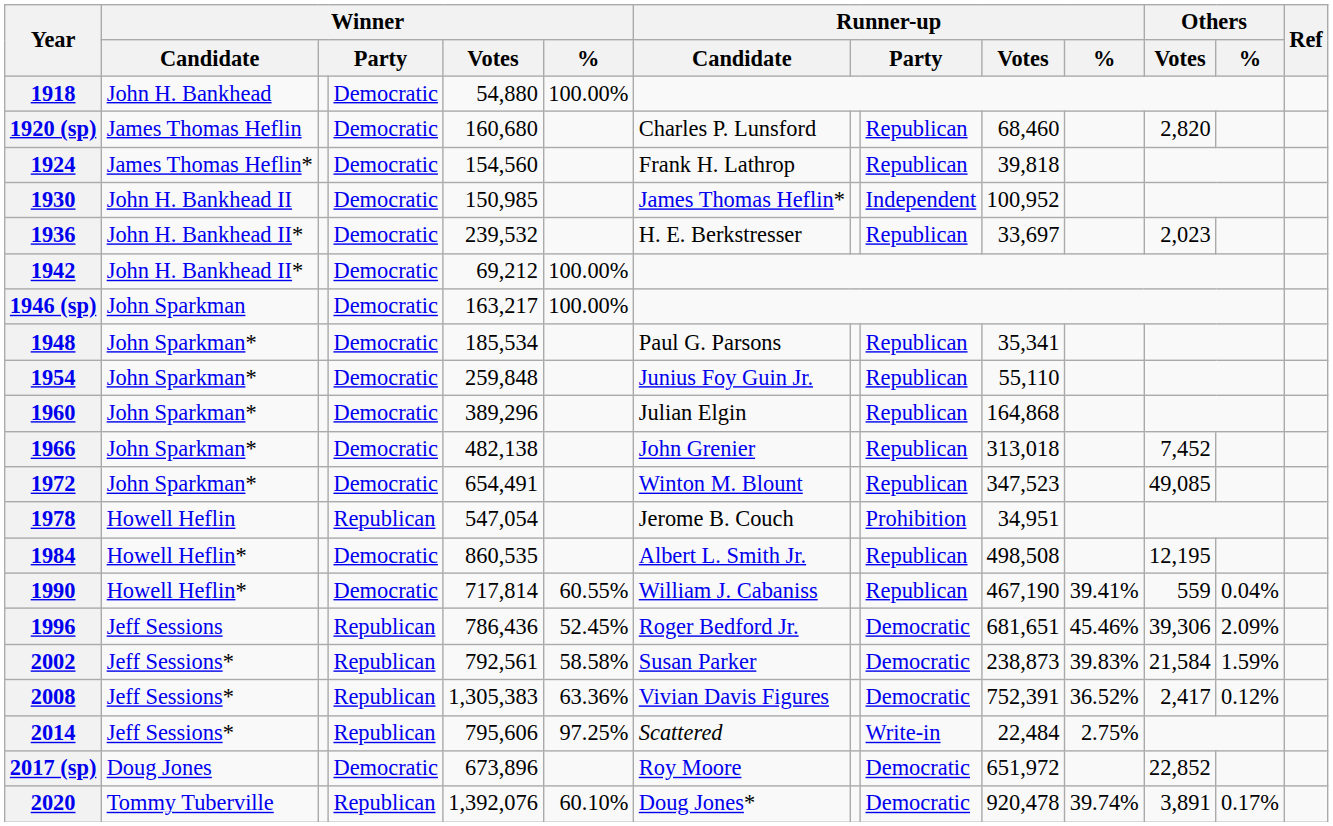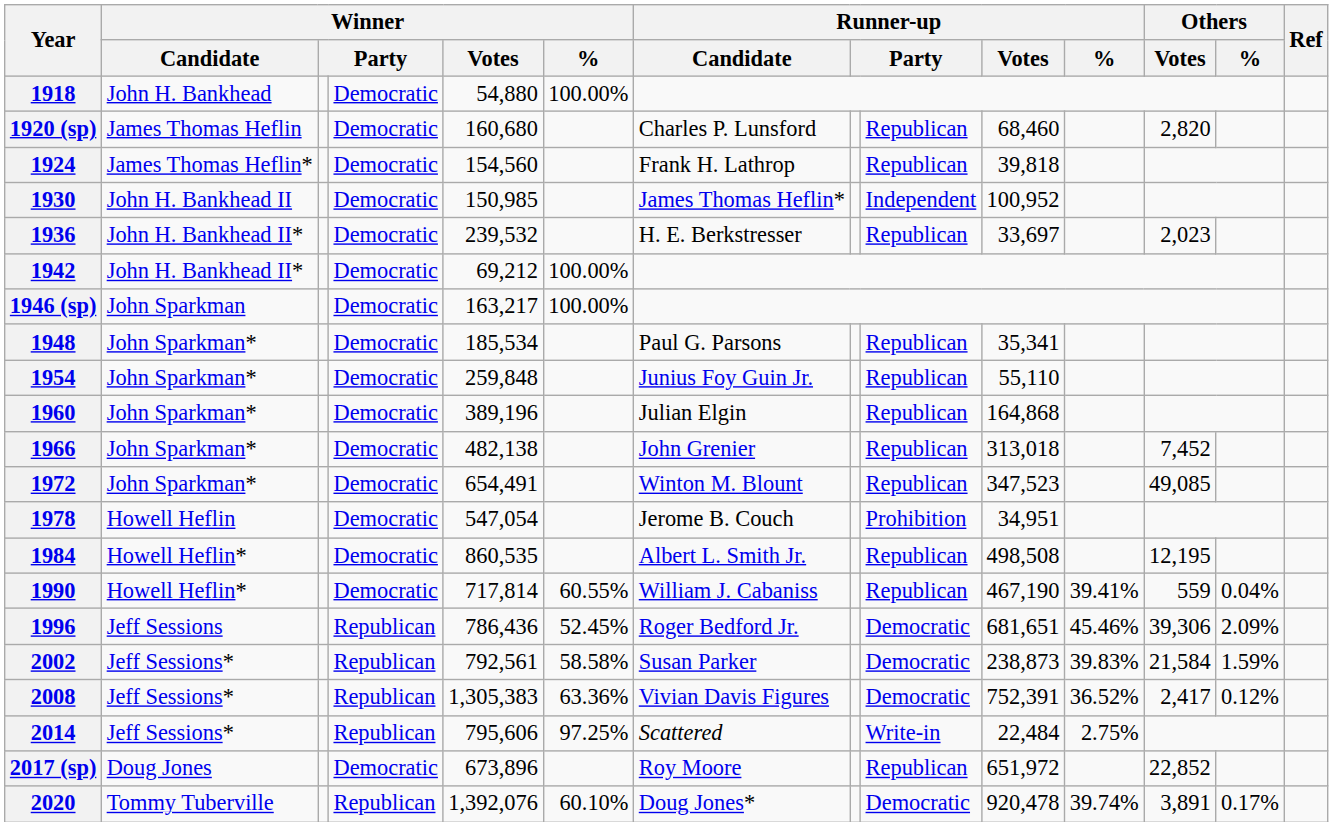1960 | Winner / Votes: 389,296 -> 389,196
1978 | column 4: Republican -> Democratic
2017 (sp) | column 9: Democratic -> Republican
